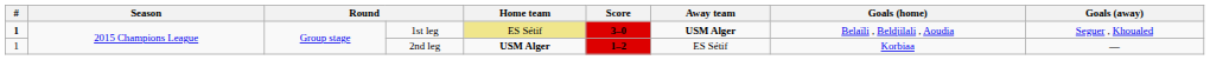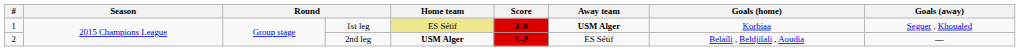1st leg | #: bold -> normal
1st leg | Goals (home): Belaïli , Beldjilali , Aoudia -> Korbiaa
2nd leg | #: 1 -> 2
2nd leg | Goals (home): Korbiaa -> Belaïli , Beldjilali , Aoudia
